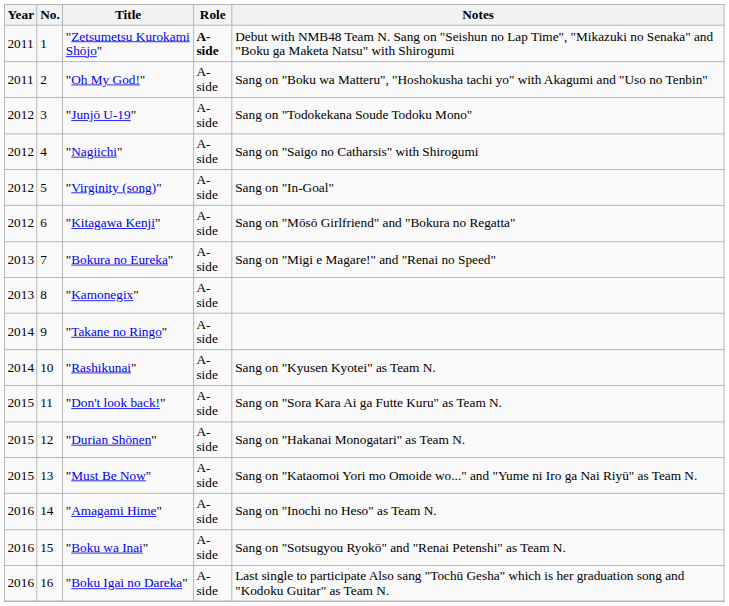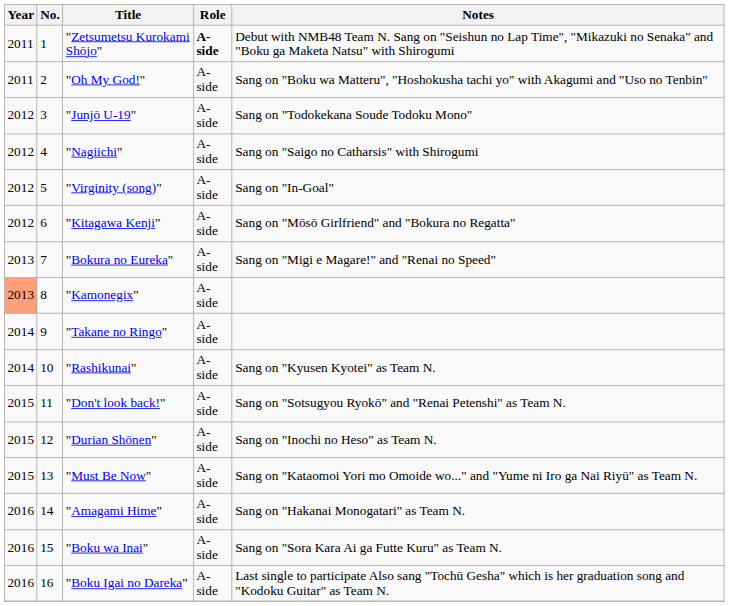"Kamonegix" | Year: no background -> lightsalmon background
"Don't look back!" | Notes: Sang on "Sora Kara Ai ga Futte Kuru" as Team N. -> Sang on "Sotsugyou Ryokō" and "Renai Petenshi" as Team N.
"Durian Shōnen" | Notes: Sang on "Hakanai Monogatari" as Team N. -> Sang on "Inochi no Heso" as Team N.
"Amagami Hime" | Notes: Sang on "Inochi no Heso" as Team N. -> Sang on "Hakanai Monogatari" as Team N.
"Boku wa Inai" | Notes: Sang on "Sotsugyou Ryokō" and "Renai Petenshi" as Team N. -> Sang on "Sora Kara Ai ga Futte Kuru" as Team N.
